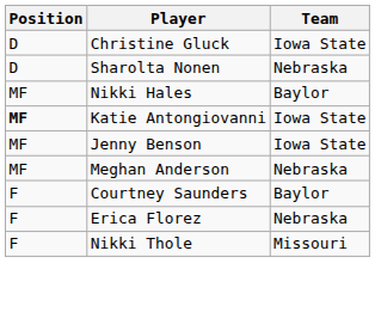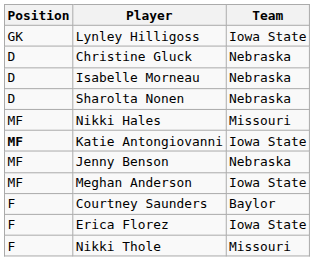+ row: GK | Lynley Hilligoss | Iowa State
Christine Gluck | Team: Iowa State -> Nebraska
+ row: D | Isabelle Morneau | Nebraska
Nikki Hales | Team: Baylor -> Missouri
Jenny Benson | Team: Iowa State -> Nebraska
Meghan Anderson | Team: Nebraska -> Iowa State
Erica Florez | Team: Nebraska -> Iowa State
